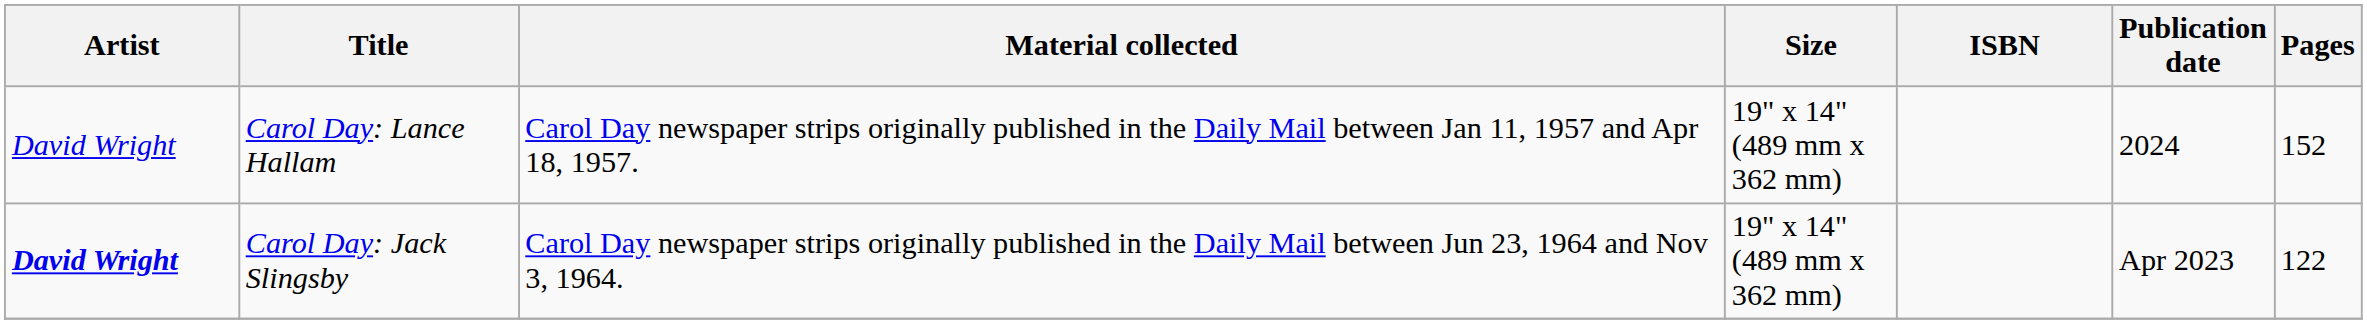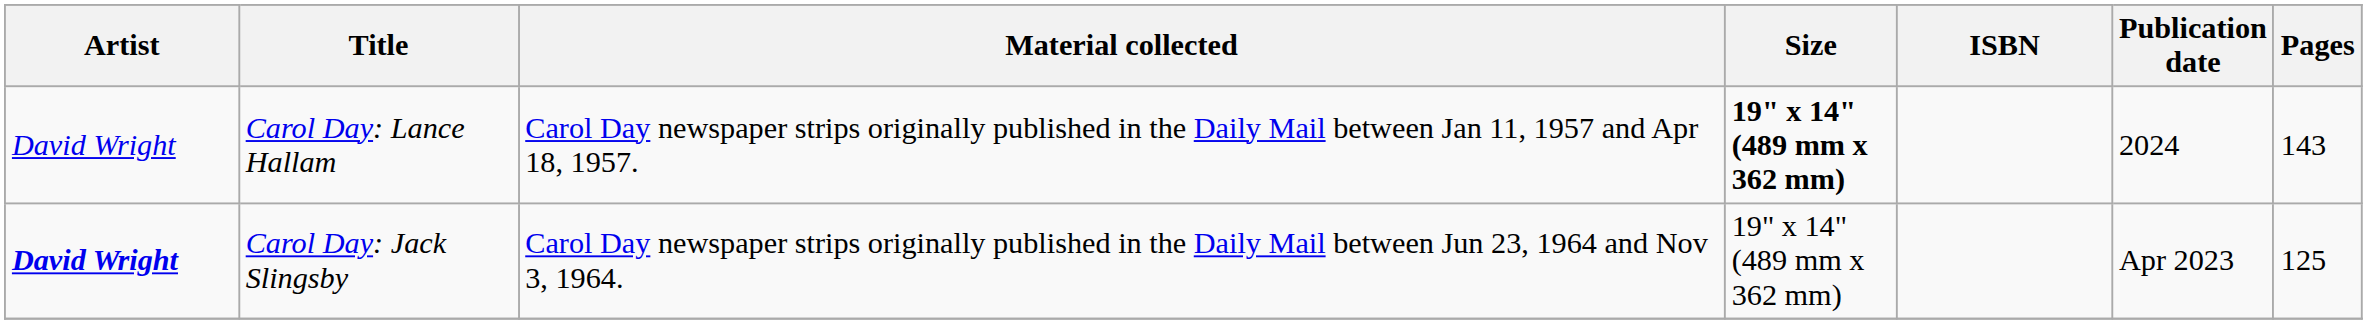Carol Day: Lance Hallam | Size: normal -> bold
Carol Day: Lance Hallam | Pages: 152 -> 143
Carol Day: Jack Slingsby | Pages: 122 -> 125
